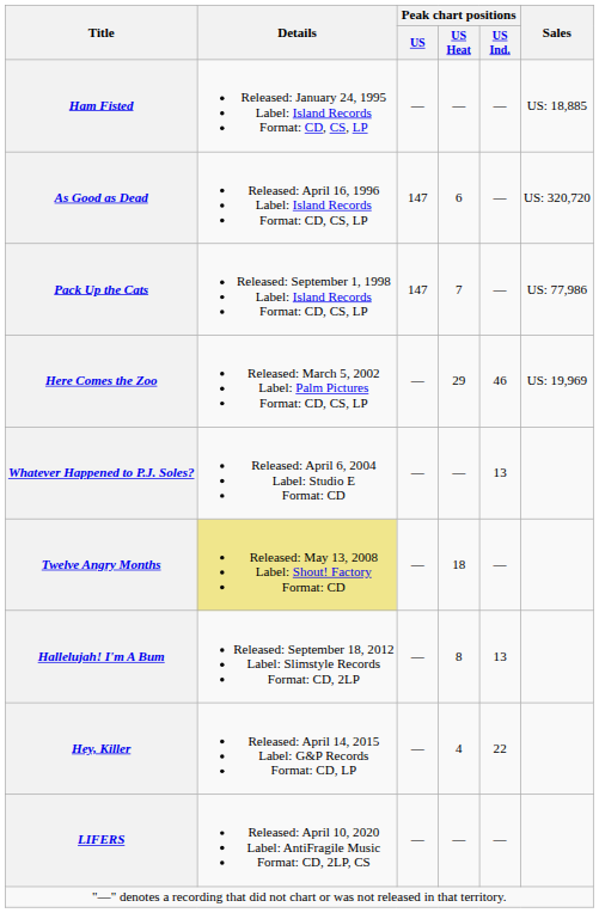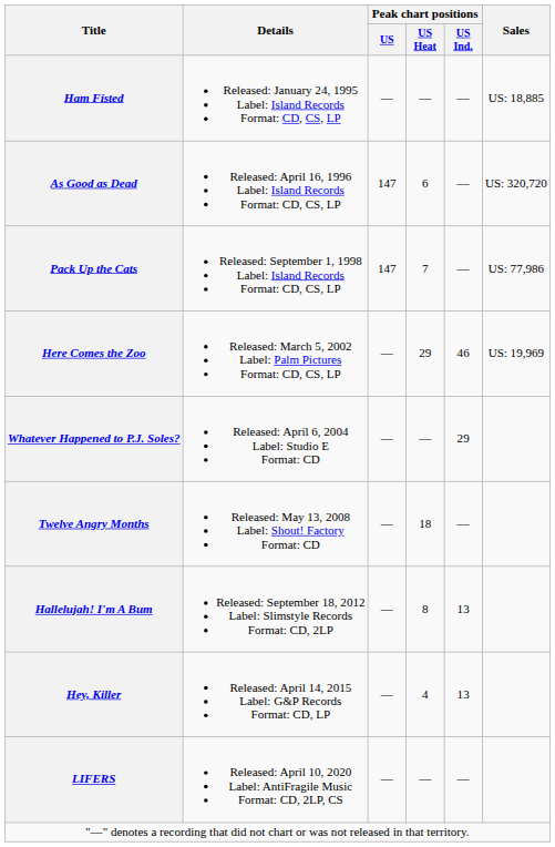Whatever Happened to P.J. Soles? | Peak chart positions / US Ind.: 13 -> 29
Twelve Angry Months | Details: khaki background -> no background
Hey, Killer | Peak chart positions / US Ind.: 22 -> 13
